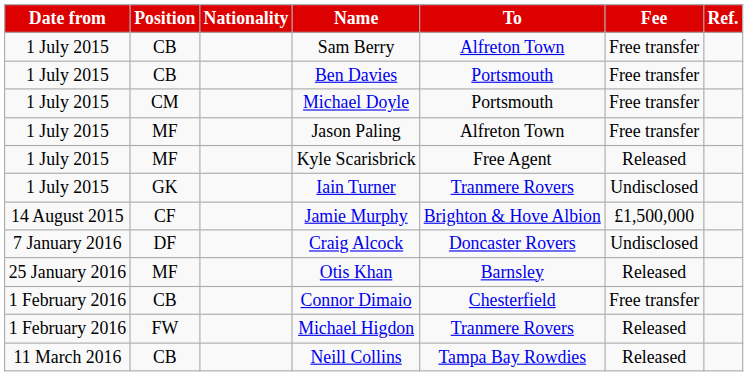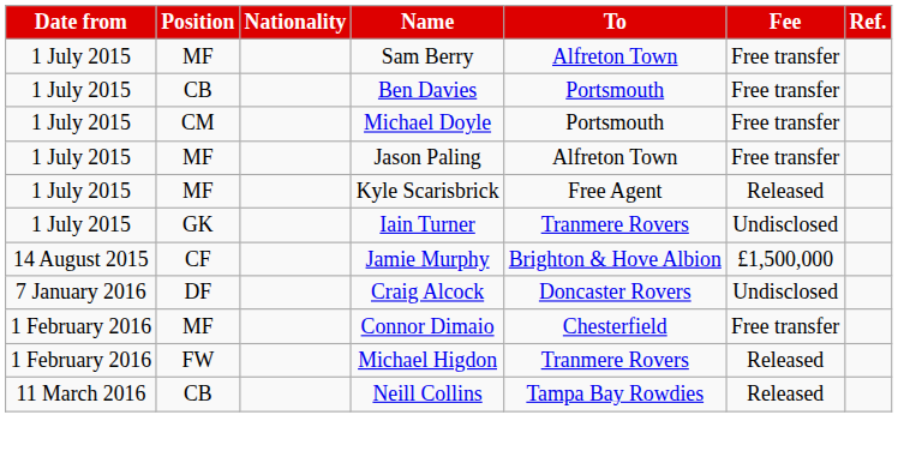Sam Berry | Position: CB -> MF
- row: 25 January 2016 | MF | Otis Khan | Barnsley | Released
Connor Dimaio | Position: CB -> MF
